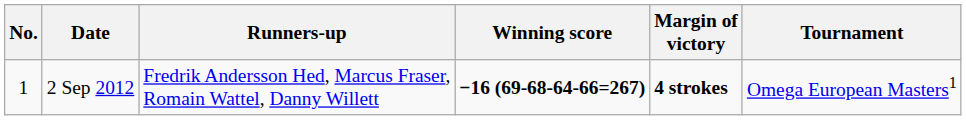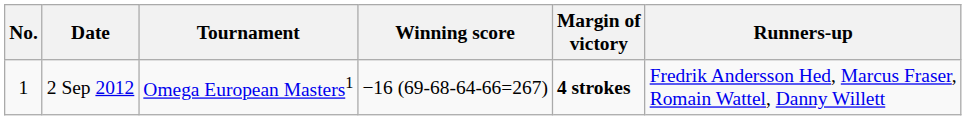columns swapped: Tournament <-> Runners-up
2 Sep 2012 | Winning score: bold -> normal
